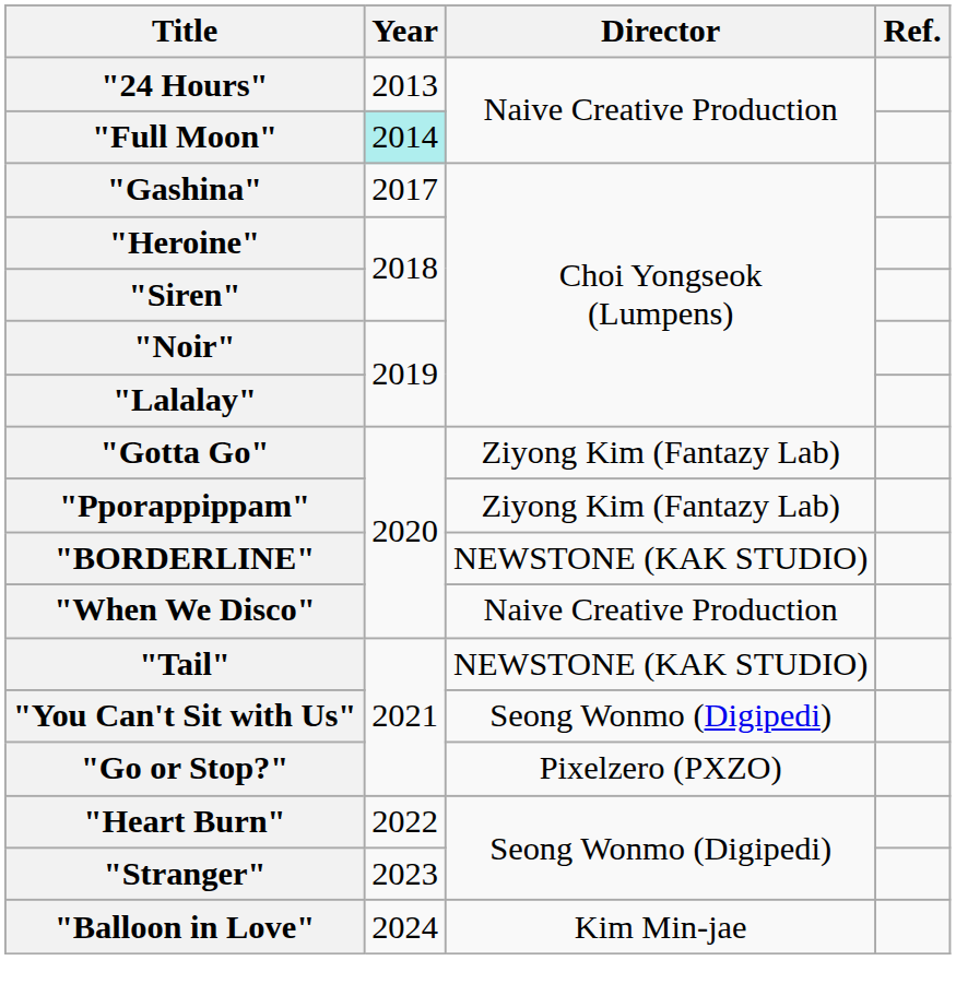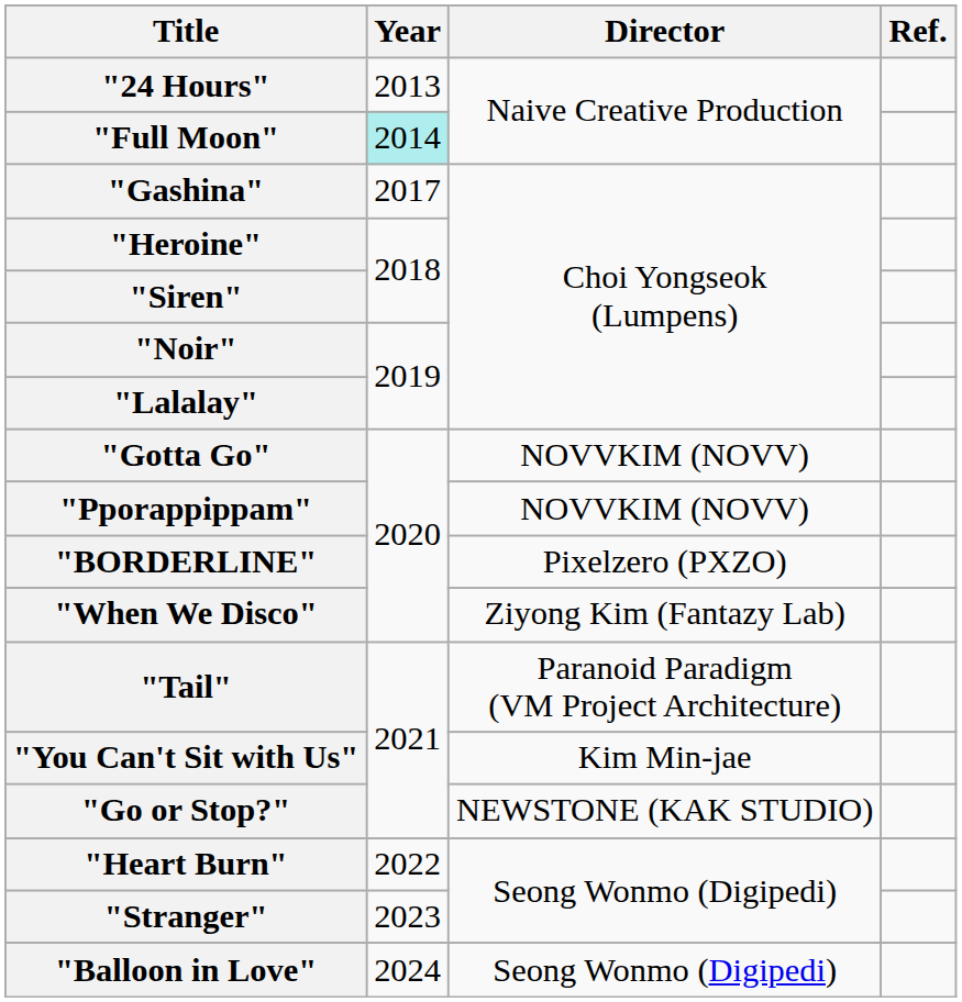"Gotta Go" | Director: Ziyong Kim (Fantazy Lab) -> NOVVKIM (NOVV)
"Pporappippam" | Director: Ziyong Kim (Fantazy Lab) -> NOVVKIM (NOVV)
"BORDERLINE" | Director: NEWSTONE (KAK STUDIO) -> Pixelzero (PXZO)
"When We Disco" | Director: Naive Creative Production -> Ziyong Kim (Fantazy Lab)
"Tail" | Director: NEWSTONE (KAK STUDIO) -> Paranoid Paradigm (VM Project Architecture)
"You Can't Sit with Us" | Director: Seong Wonmo (Digipedi) -> Kim Min-jae
"Go or Stop?" | Director: Pixelzero (PXZO) -> NEWSTONE (KAK STUDIO)
"Balloon in Love" | Director: Kim Min-jae -> Seong Wonmo (Digipedi)
